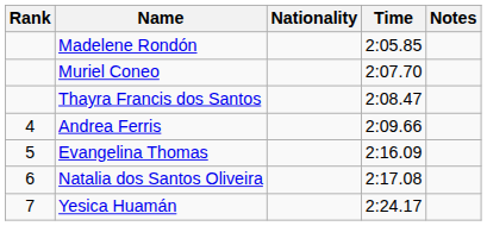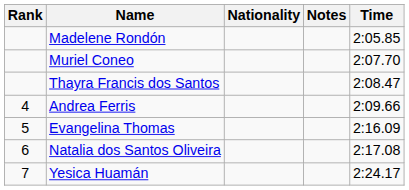columns swapped: Time <-> Notes
